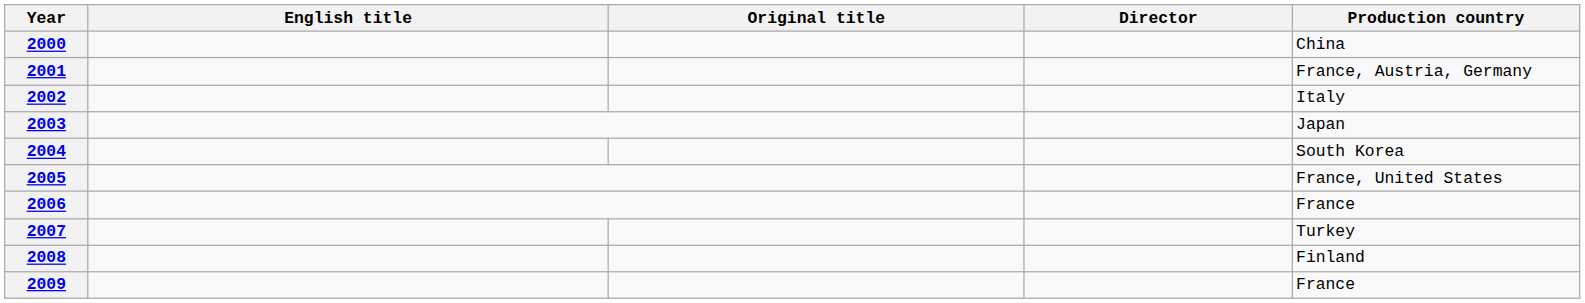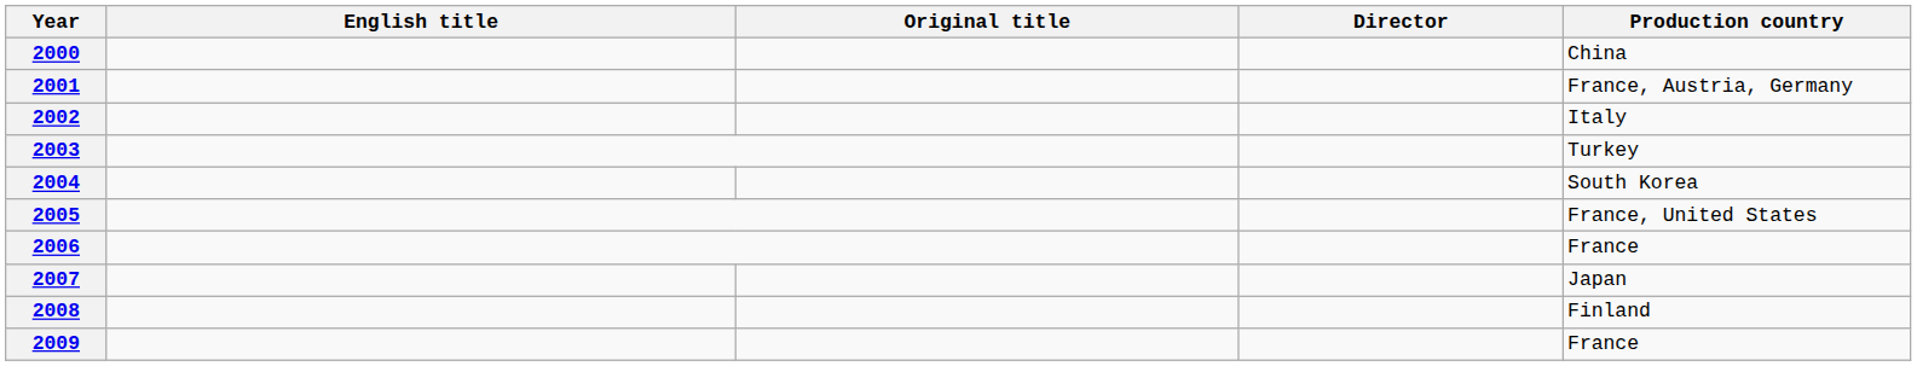2003 | Production country: Japan -> Turkey
2007 | Production country: Turkey -> Japan
